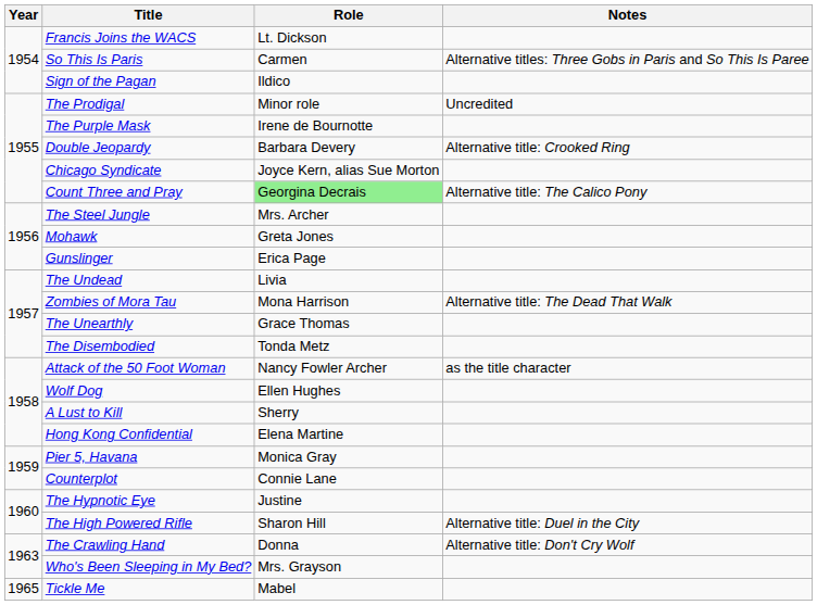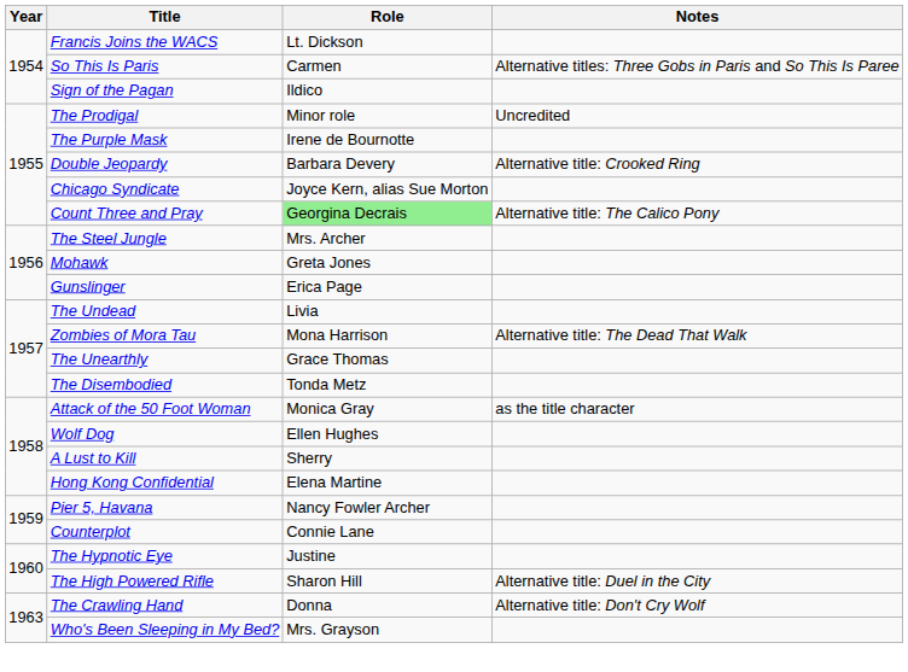Attack of the 50 Foot Woman | Role: Nancy Fowler Archer -> Monica Gray
Pier 5, Havana | Role: Monica Gray -> Nancy Fowler Archer
- row: 1965 | Tickle Me | Mabel
